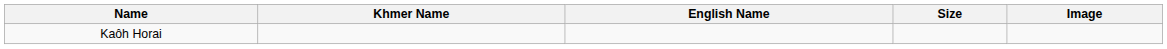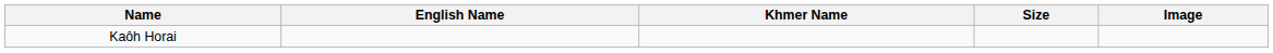columns swapped: English Name <-> Khmer Name
